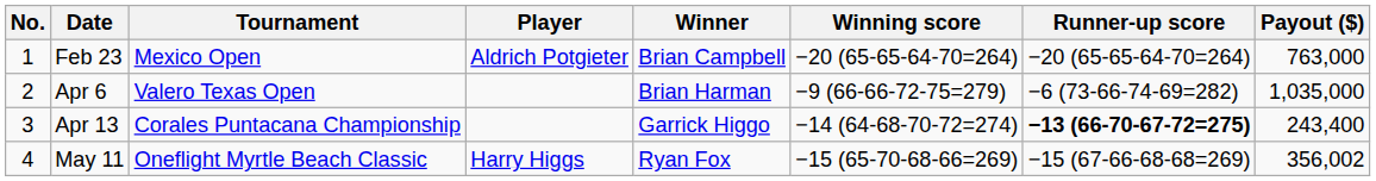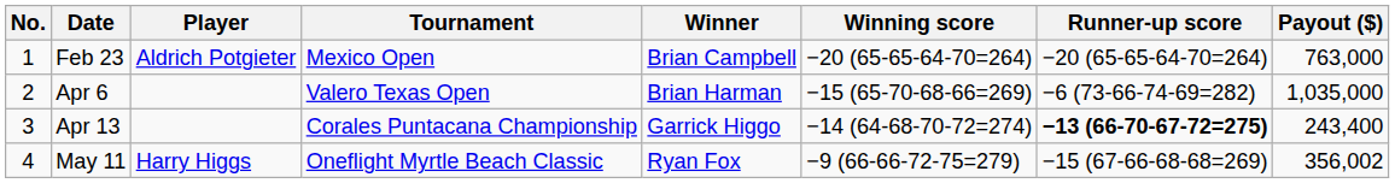columns swapped: Player <-> Tournament
Apr 6 | Winning score: −9 (66-66-72-75=279) -> −15 (65-70-68-66=269)
May 11 | Winning score: −15 (65-70-68-66=269) -> −9 (66-66-72-75=279)
